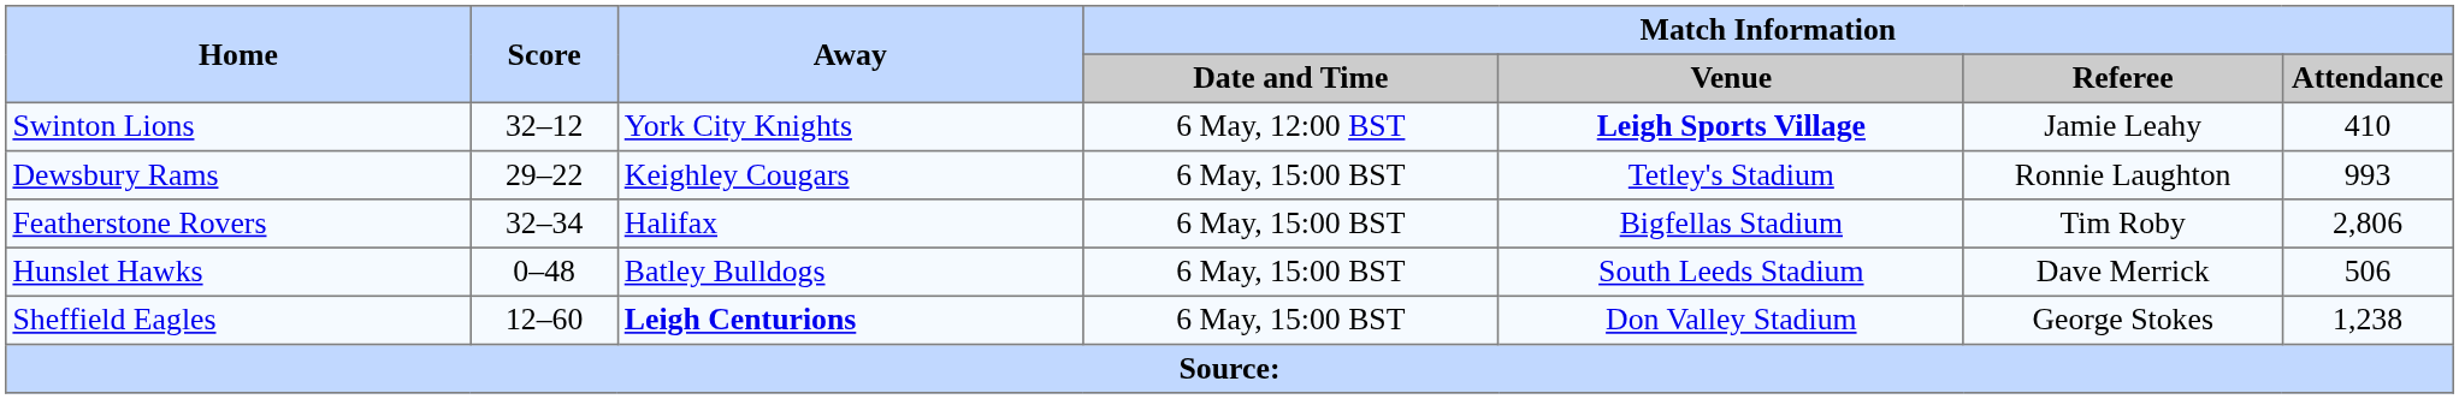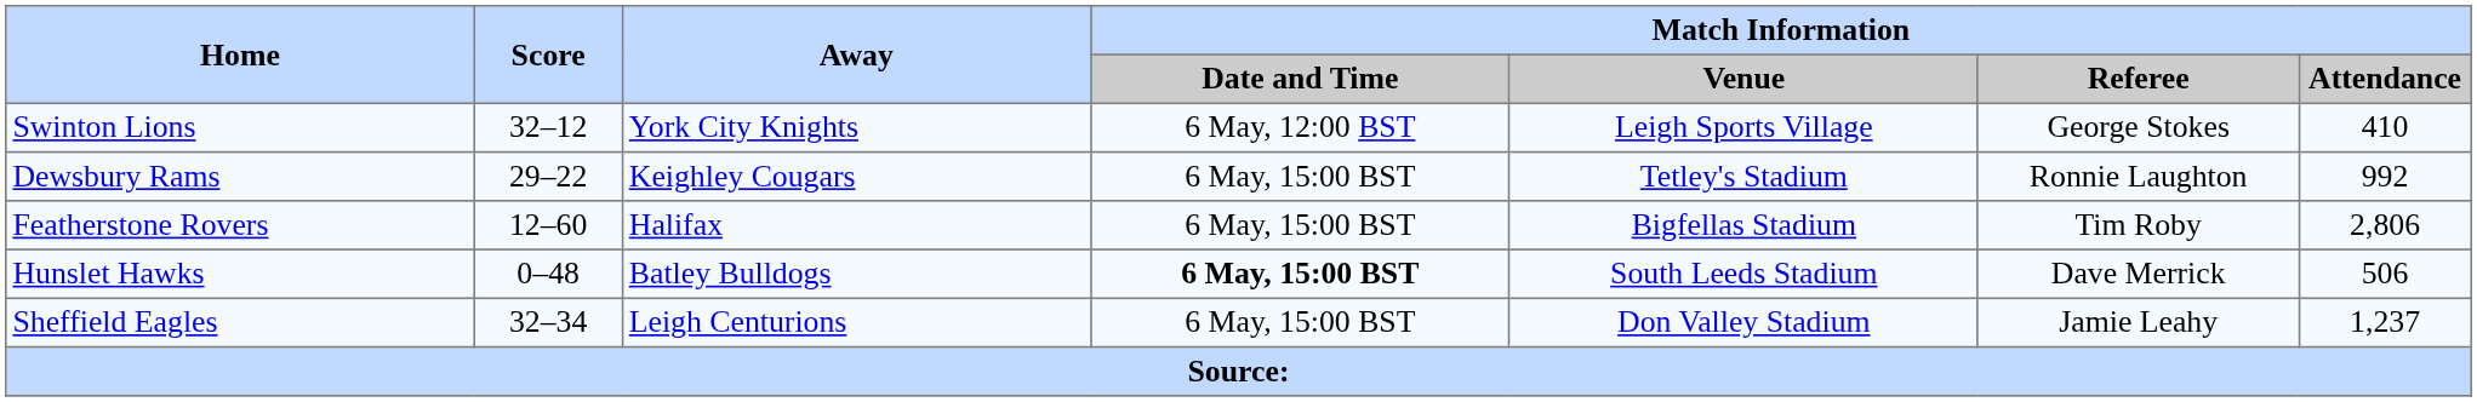Swinton Lions | Match Information / Venue: bold -> normal
Swinton Lions | Match Information / Referee: Jamie Leahy -> George Stokes
Dewsbury Rams | Match Information / Attendance: 993 -> 992
Featherstone Rovers | Score: 32–34 -> 12–60
Hunslet Hawks | Match Information / Date and Time: normal -> bold
Sheffield Eagles | Score: 12–60 -> 32–34
Sheffield Eagles | Away: bold -> normal
Sheffield Eagles | Match Information / Referee: George Stokes -> Jamie Leahy
Sheffield Eagles | Match Information / Attendance: 1,238 -> 1,237
